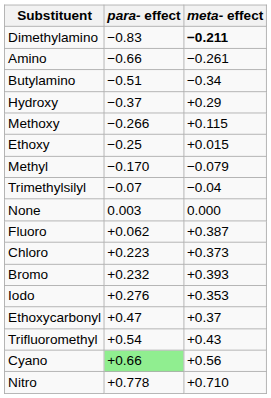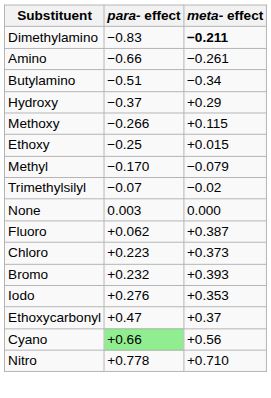Trimethylsilyl | meta- effect: −0.04 -> −0.02
- row: Trifluoromethyl | +0.54 | +0.43
